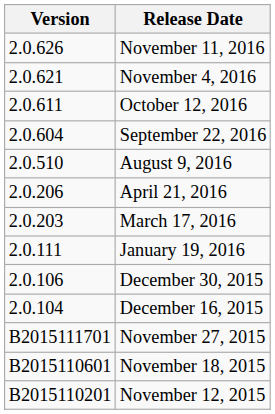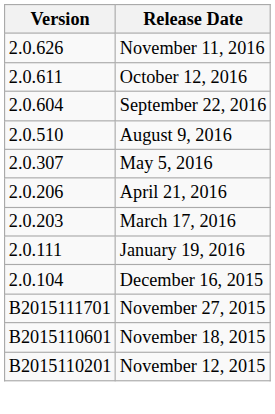- row: 2.0.621 | November 4, 2016
+ row: 2.0.307 | May 5, 2016
- row: 2.0.106 | December 30, 2015
